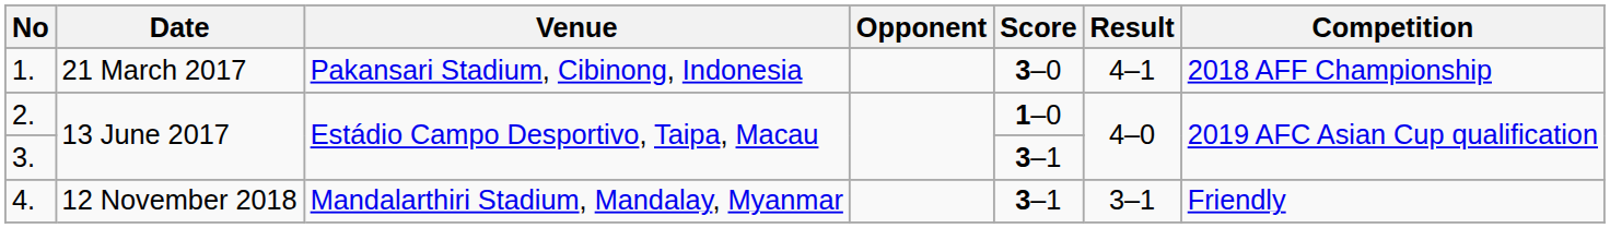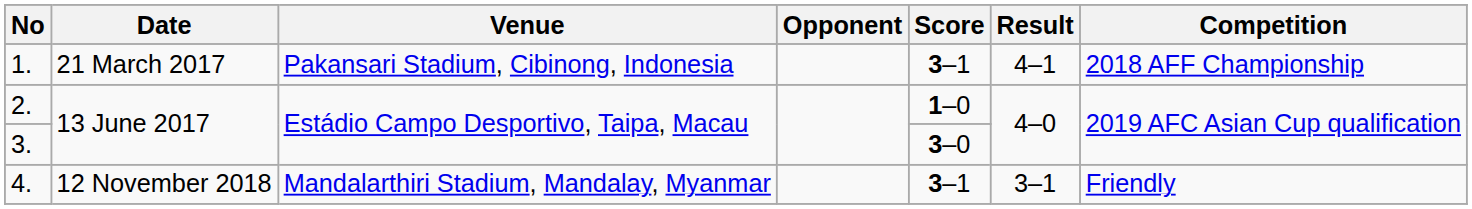1. | Score: 3–0 -> 3–1
3. | Score: 3–1 -> 3–0
